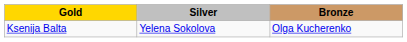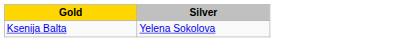- column: Bronze | Olga Kucherenko
